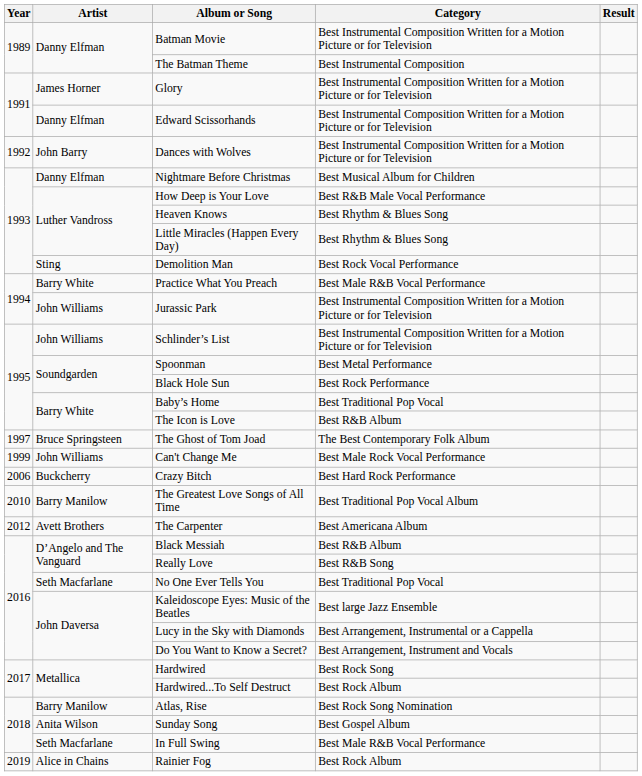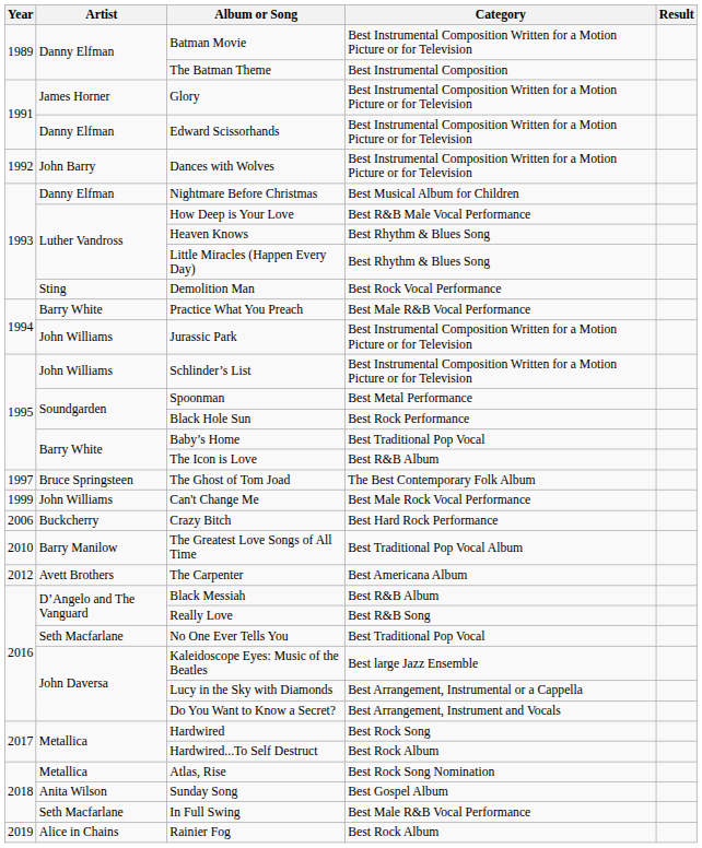Atlas, Rise | Artist: Barry Manilow -> Metallica
